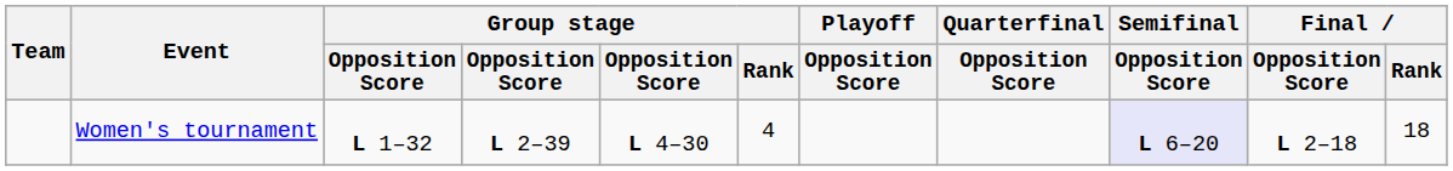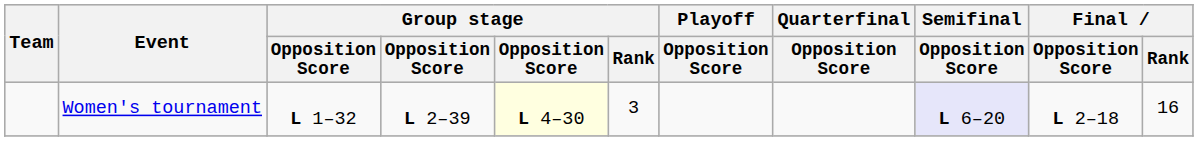Women's tournament | column 5: no background -> lightyellow background
Women's tournament | Group stage / Rank: 4 -> 3
Women's tournament | Final / Rank: 18 -> 16
